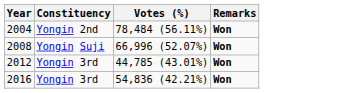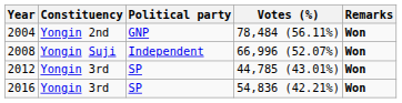+ column: Political party | GNP | Independent | SP | SP
